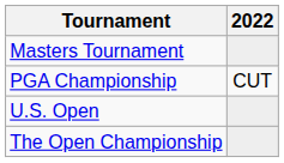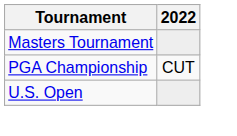- row: The Open Championship
